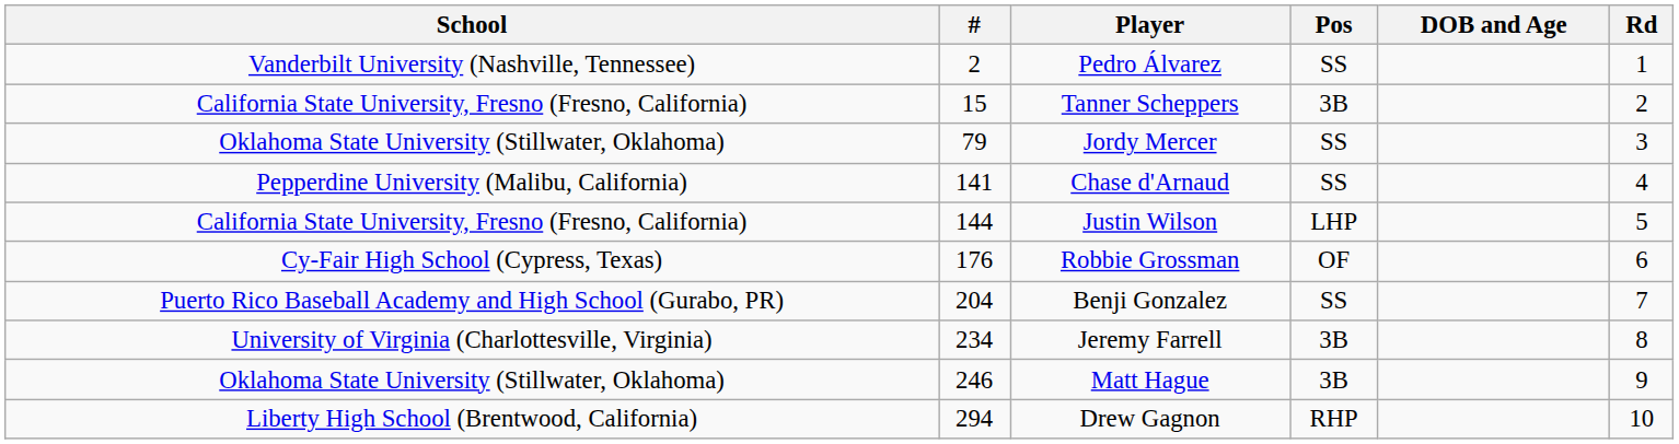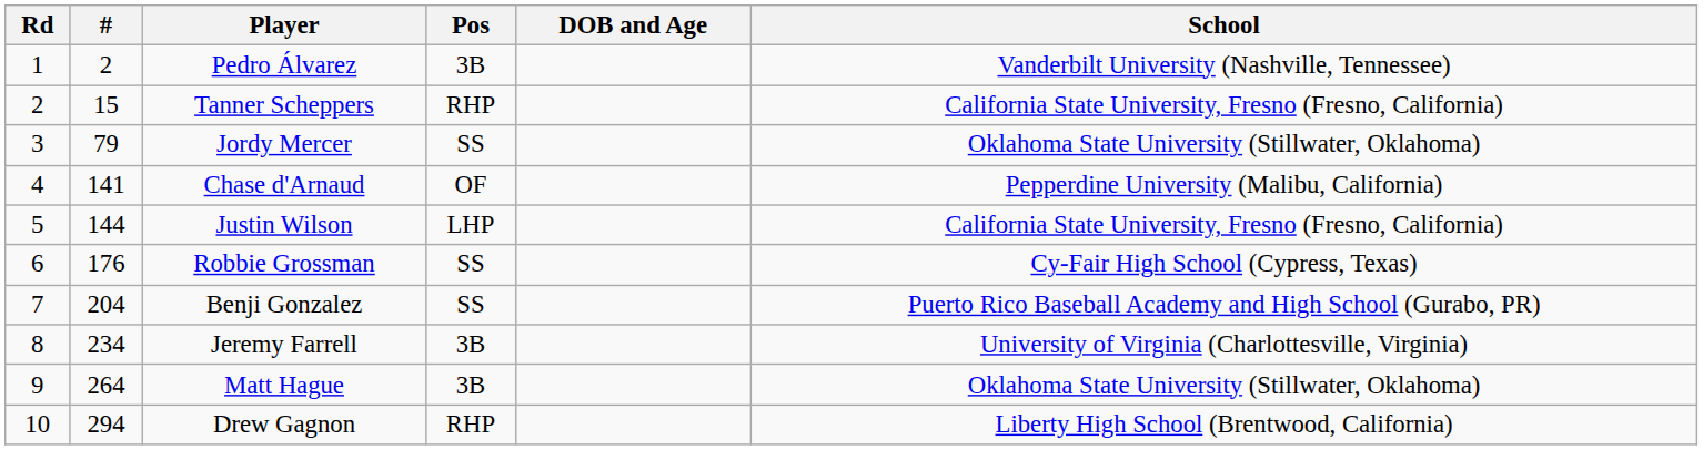columns swapped: Rd <-> School
Pedro Álvarez | Pos: SS -> 3B
Tanner Scheppers | Pos: 3B -> RHP
Chase d'Arnaud | Pos: SS -> OF
Robbie Grossman | Pos: OF -> SS
Matt Hague | #: 246 -> 264
